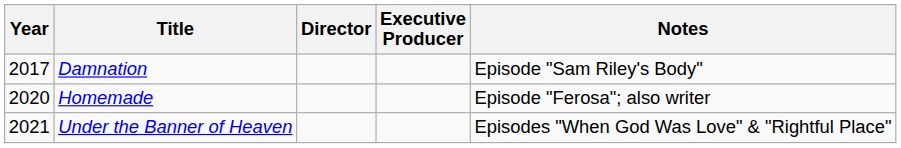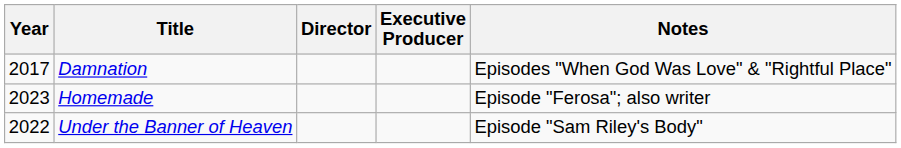Damnation | Notes: Episode "Sam Riley's Body" -> Episodes "When God Was Love" & "Rightful Place"
Homemade | Year: 2020 -> 2023
Under the Banner of Heaven | Year: 2021 -> 2022
Under the Banner of Heaven | Notes: Episodes "When God Was Love" & "Rightful Place" -> Episode "Sam Riley's Body"
